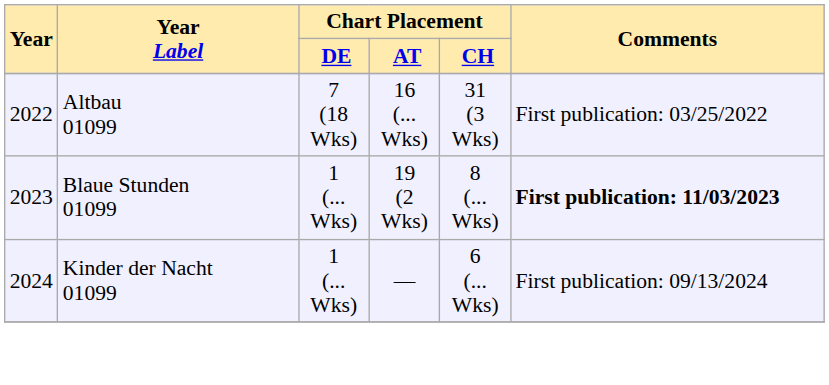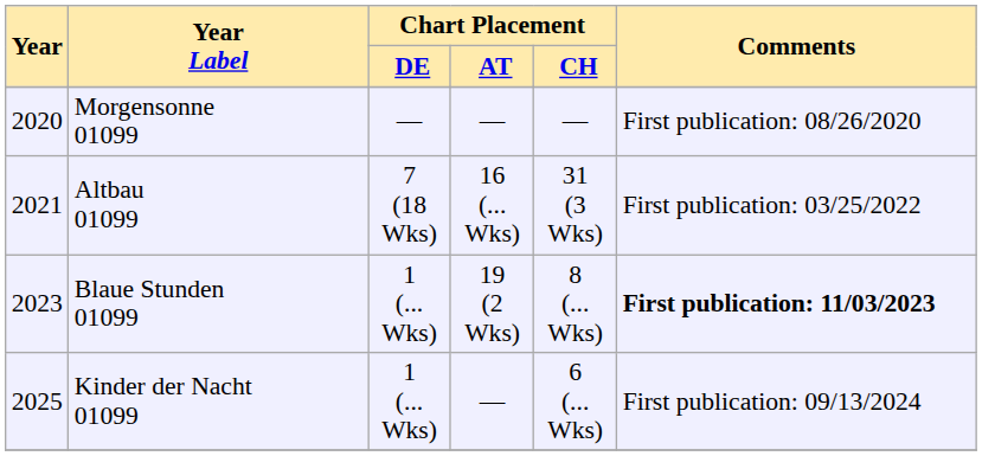+ row: 2020 | Morgensonne 01099 | — | — | — | First publication: 08/26/2020
Altbau 01099 | Year: 2022 -> 2021
Kinder der Nacht 01099 | Year: 2024 -> 2025
